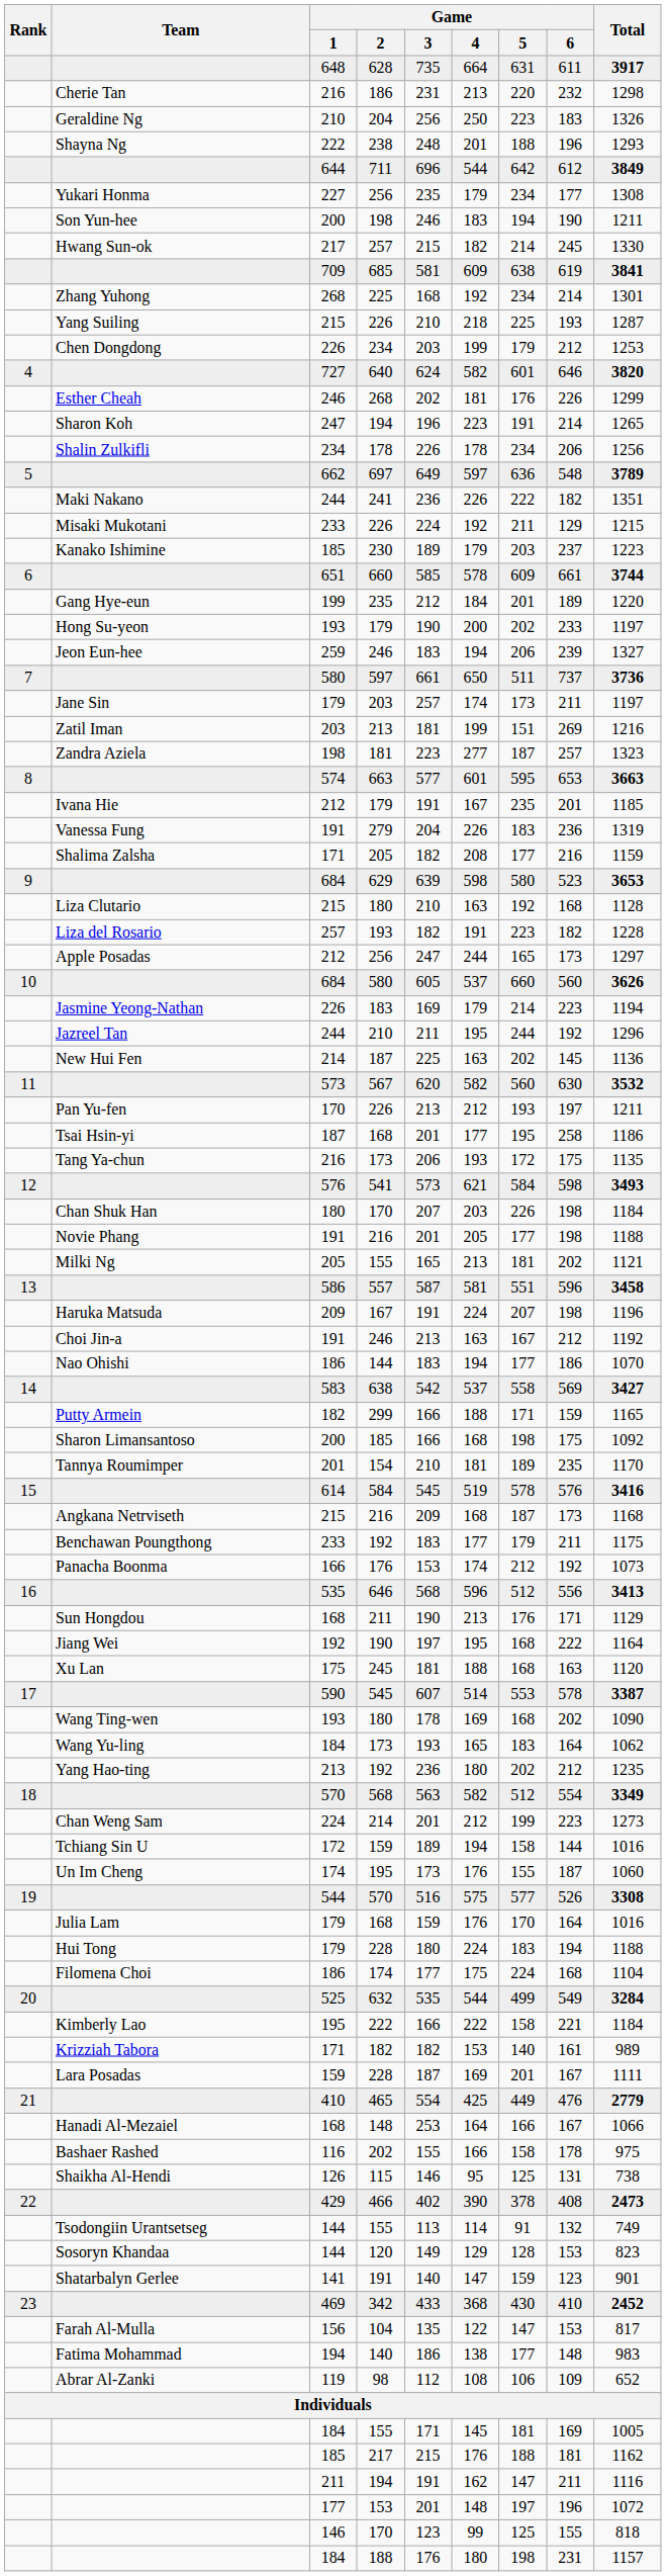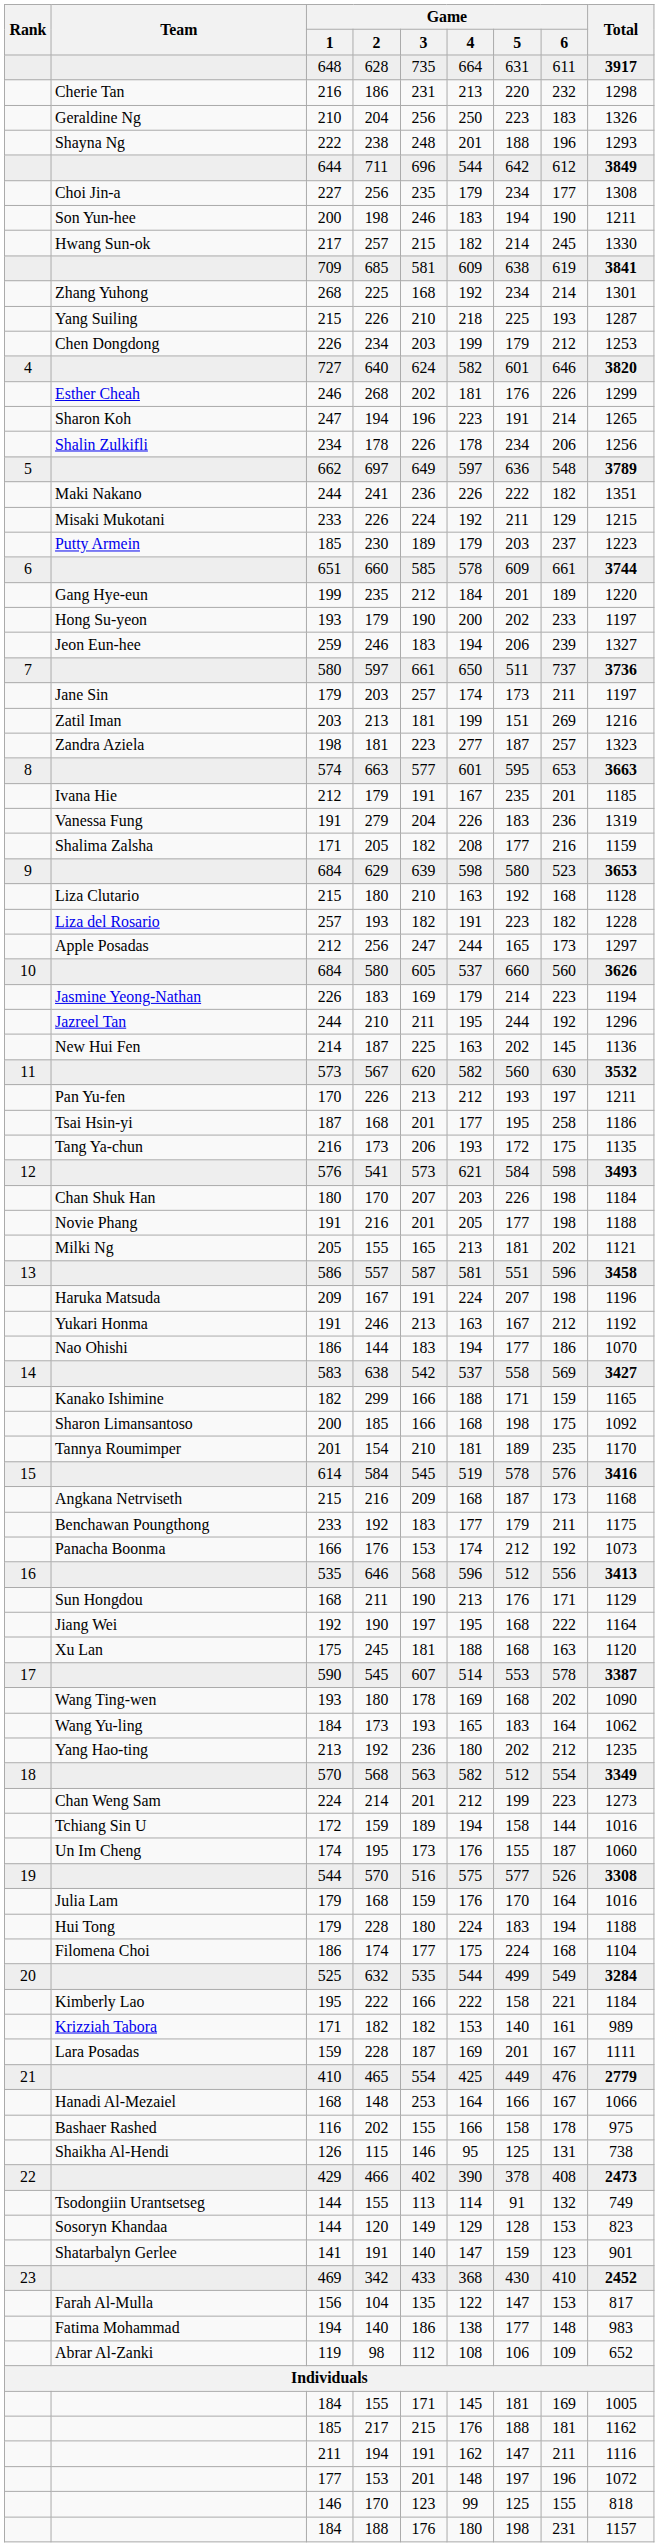227 / 256 | Team: Yukari Honma -> Choi Jin-a
230 | Team: Kanako Ishimine -> Putty Armein
191 / 246 | Team: Choi Jin-a -> Yukari Honma
299 | Team: Putty Armein -> Kanako Ishimine
